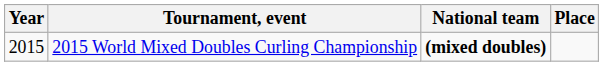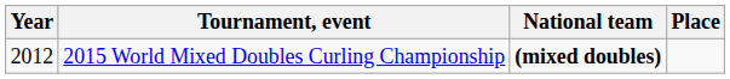2015 World Mixed Doubles Curling Championship | Year: 2015 -> 2012
